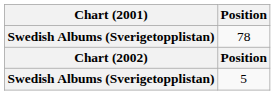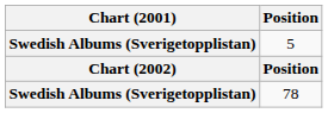rows swapped: 5 <-> 78
